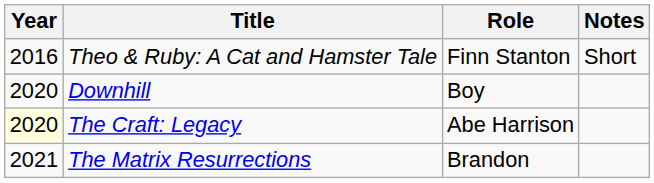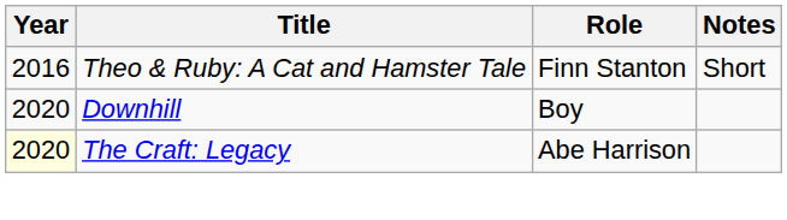- row: 2021 | The Matrix Resurrections | Brandon
